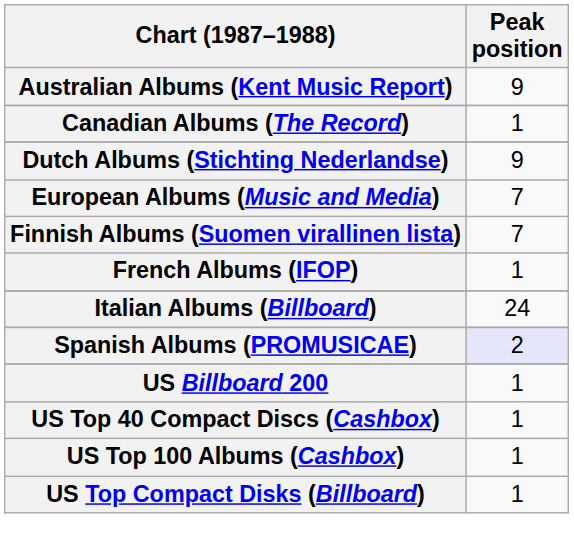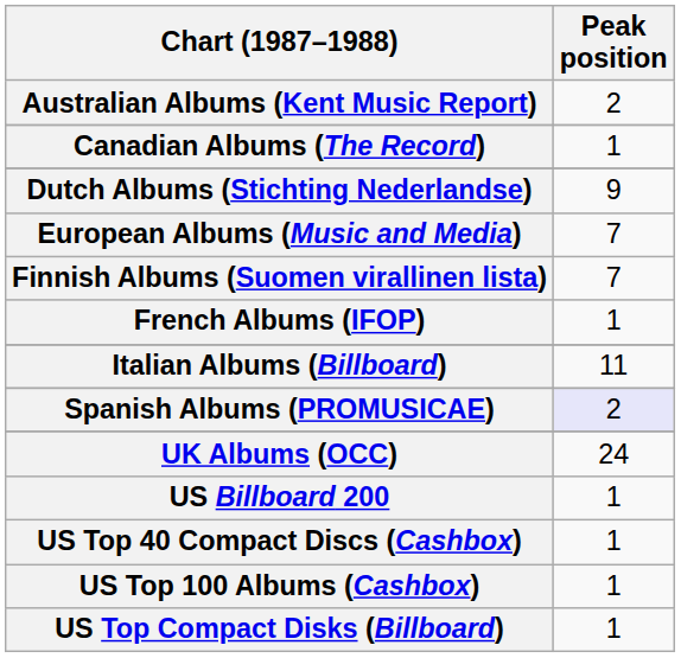Australian Albums (Kent Music Report) | Peak position: 9 -> 2
Italian Albums (Billboard) | Peak position: 24 -> 11
+ row: UK Albums (OCC) | 24
